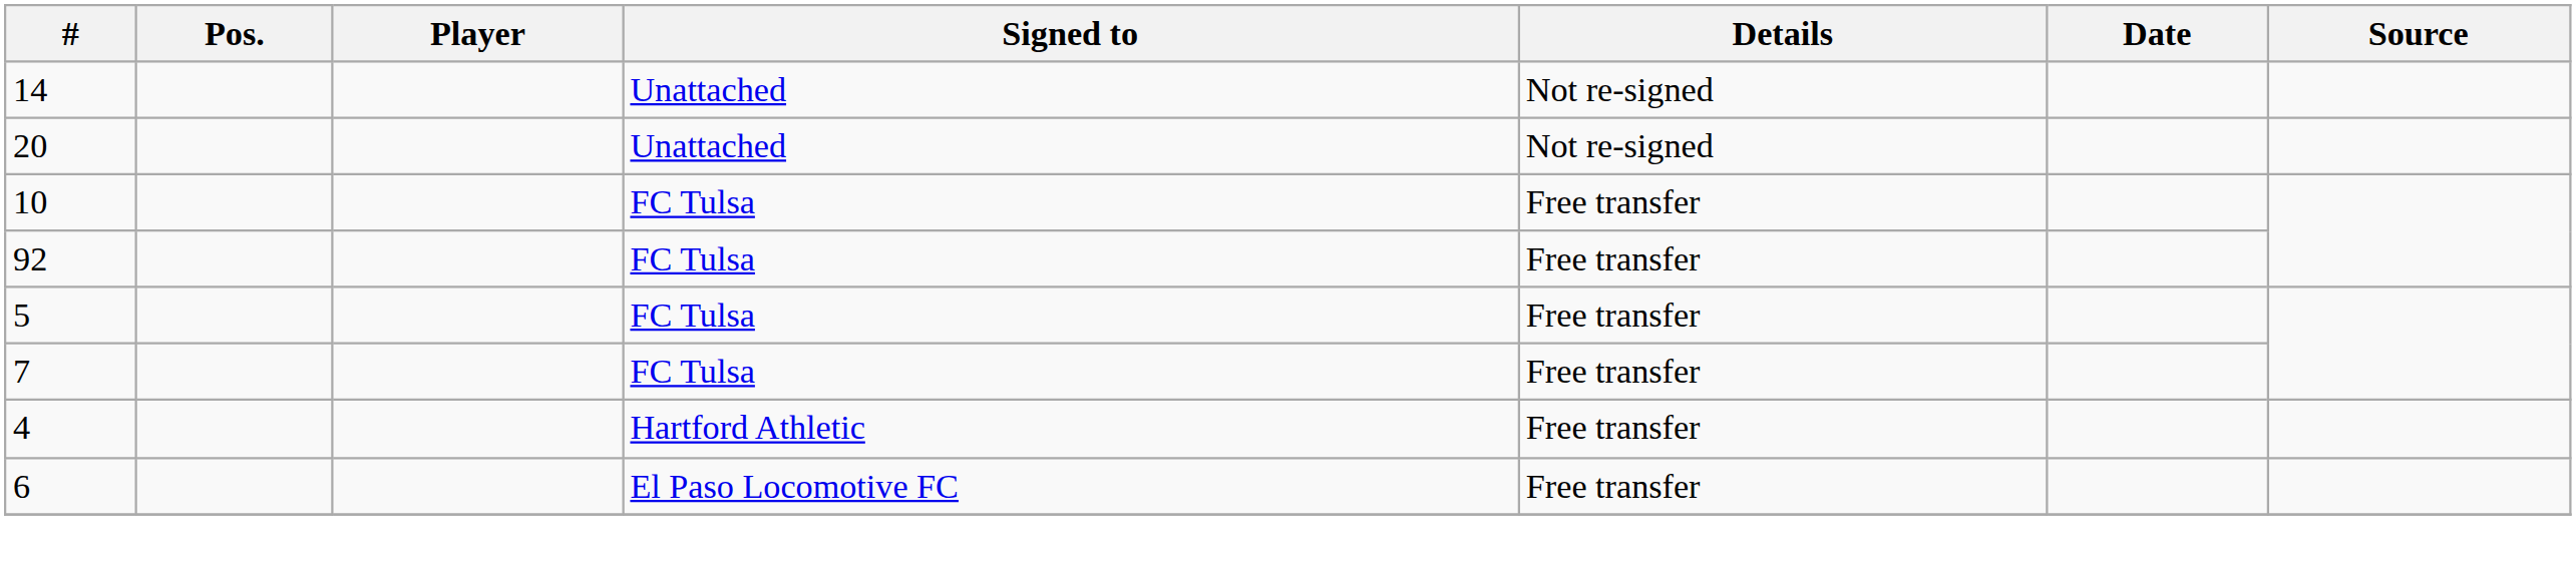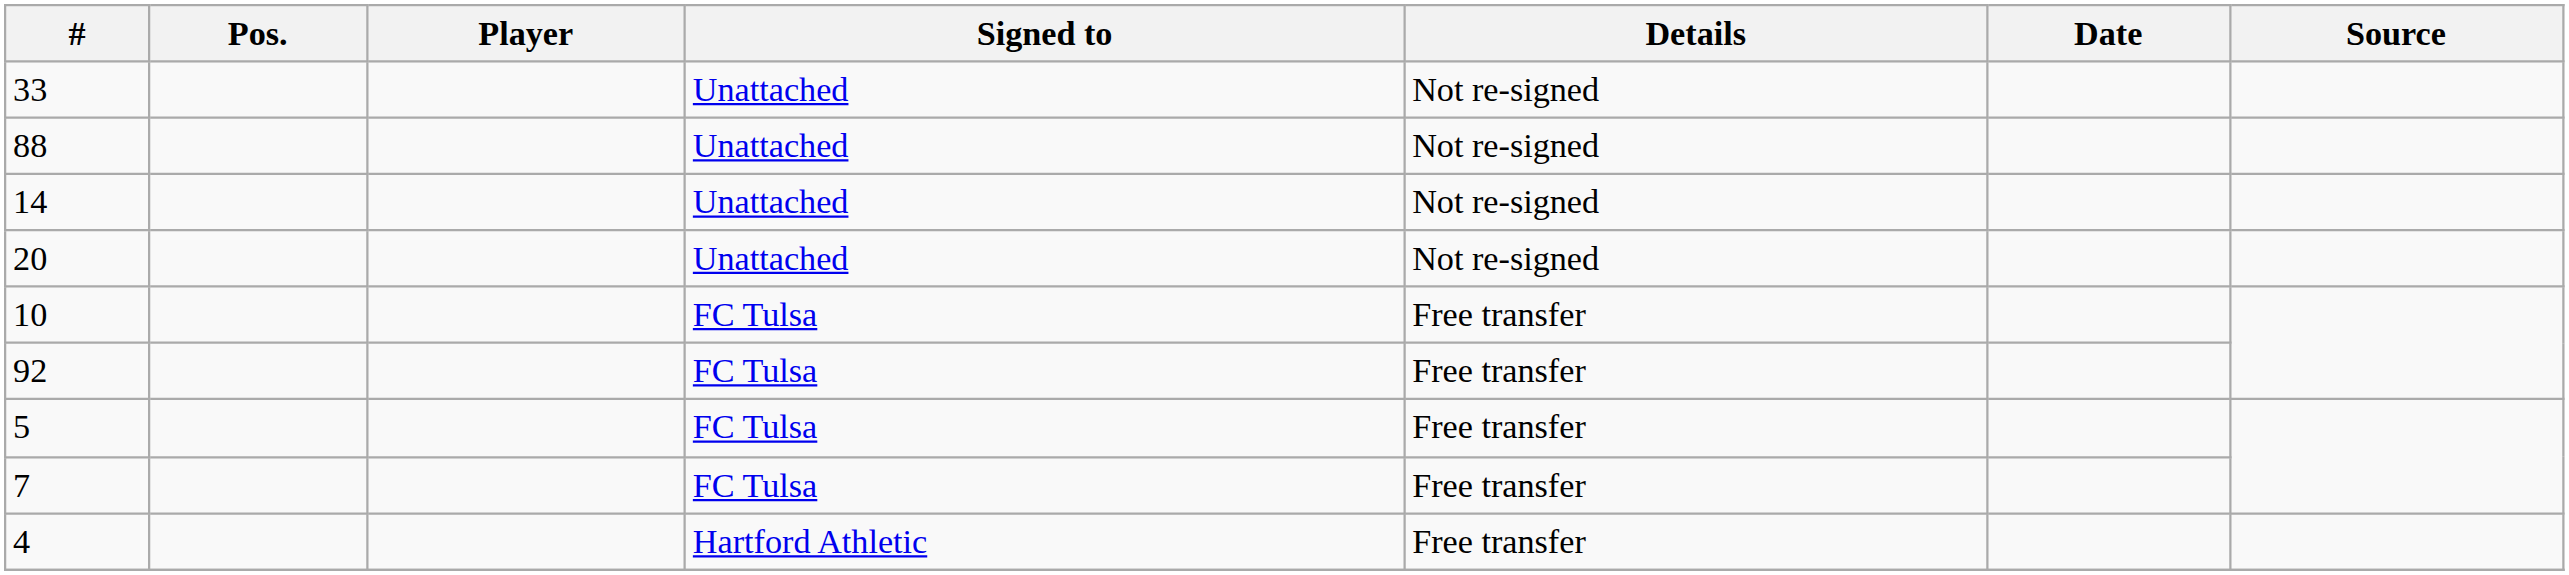+ row: 33 | Unattached | Not re-signed
+ row: 88 | Unattached | Not re-signed
- row: 6 | El Paso Locomotive FC | Free transfer
